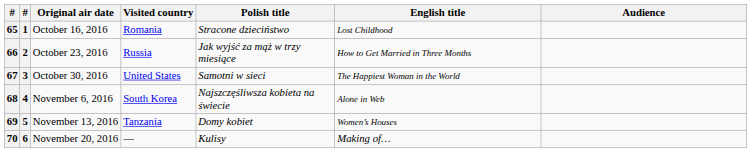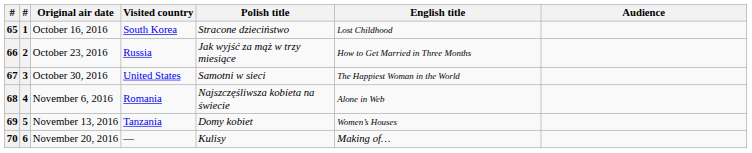65 | Visited country: Romania -> South Korea
68 | Visited country: South Korea -> Romania
